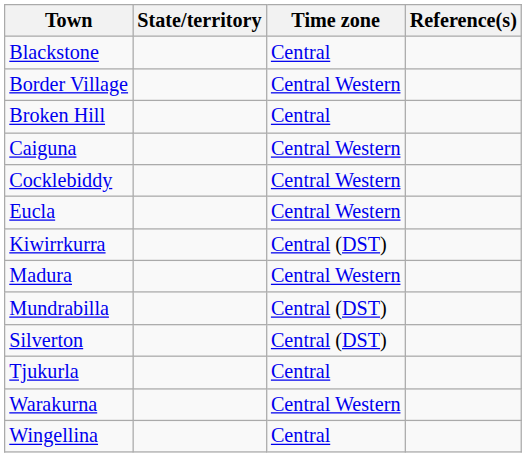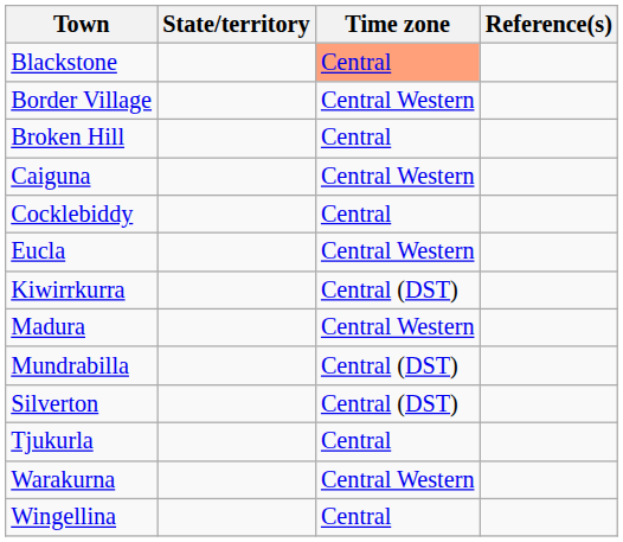Blackstone | Time zone: no background -> lightsalmon background
Cocklebiddy | Time zone: Central Western -> Central
